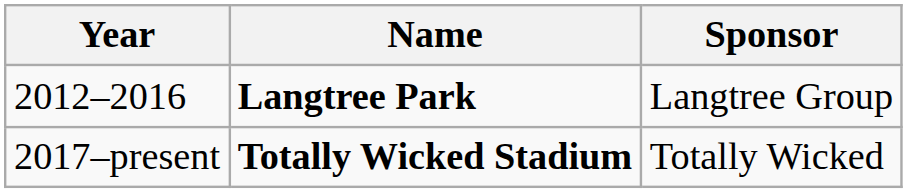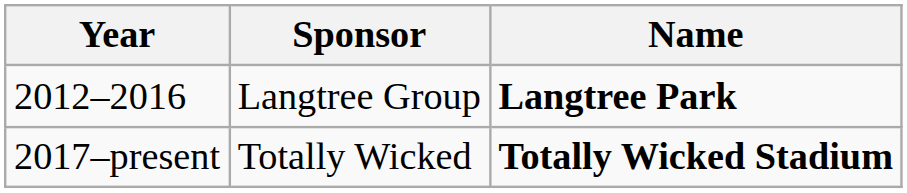columns swapped: Sponsor <-> Name
